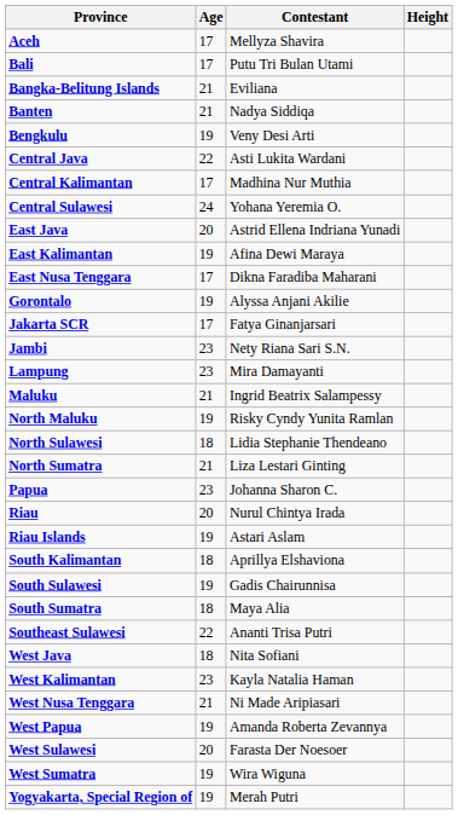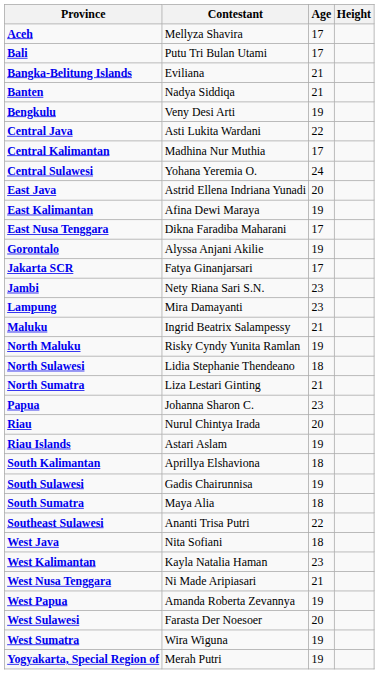columns swapped: Contestant <-> Age
